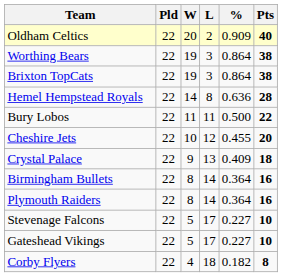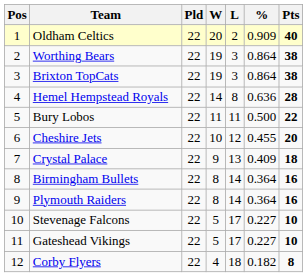+ column: Pos | 1 | 2 | 3 | 4 | 5 | 6 | 7 | 8 | 9 | 10 | 11 | 12
